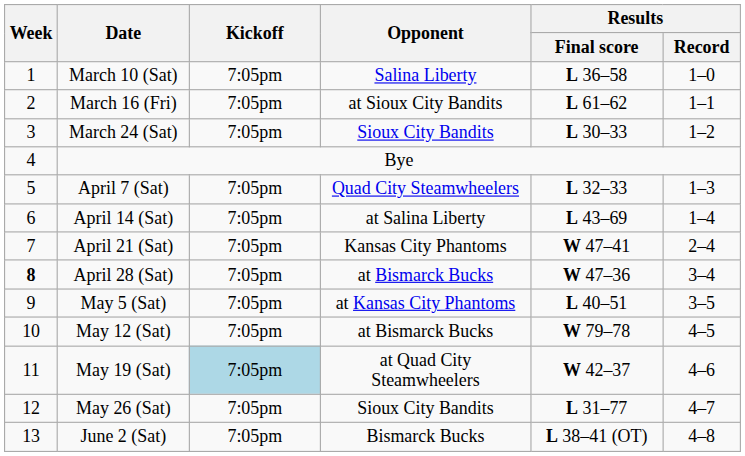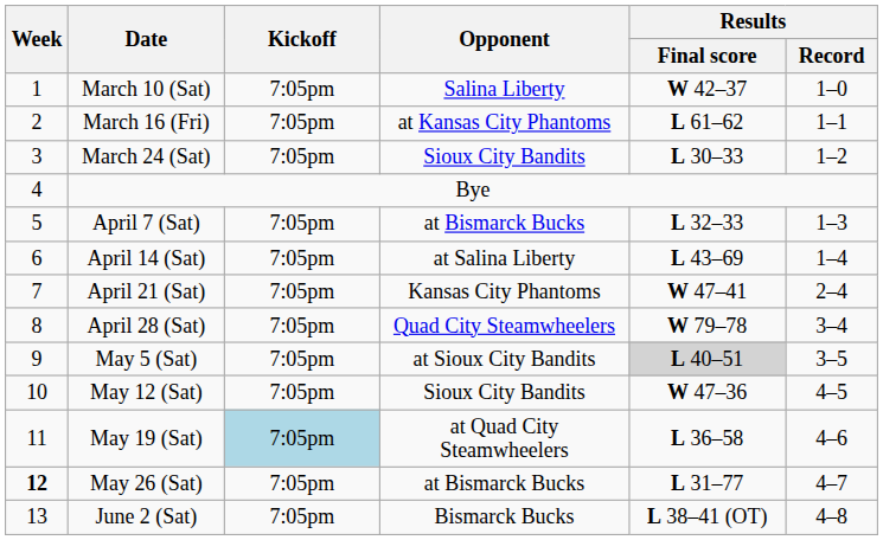March 10 (Sat) | Results / Final score: L 36–58 -> W 42–37
March 16 (Fri) | Opponent: at Sioux City Bandits -> at Kansas City Phantoms
April 7 (Sat) | Opponent: Quad City Steamwheelers -> at Bismarck Bucks
April 28 (Sat) | Week: bold -> normal
April 28 (Sat) | Opponent: at Bismarck Bucks -> Quad City Steamwheelers
April 28 (Sat) | Results / Final score: W 47–36 -> W 79–78
May 5 (Sat) | Opponent: at Kansas City Phantoms -> at Sioux City Bandits
May 5 (Sat) | Results / Final score: no background -> lightgrey background
May 12 (Sat) | Opponent: at Bismarck Bucks -> Sioux City Bandits
May 12 (Sat) | Results / Final score: W 79–78 -> W 47–36
May 19 (Sat) | Results / Final score: W 42–37 -> L 36–58
May 26 (Sat) | Week: normal -> bold
May 26 (Sat) | Opponent: Sioux City Bandits -> at Bismarck Bucks
